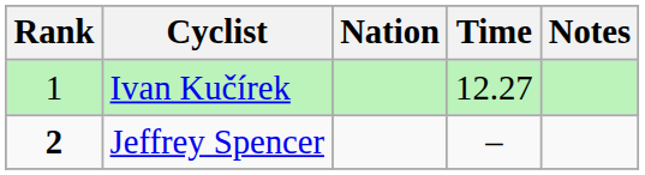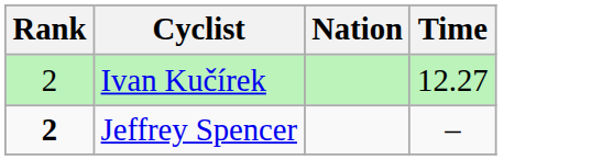- column: Notes
Ivan Kučírek | Rank: 1 -> 2
